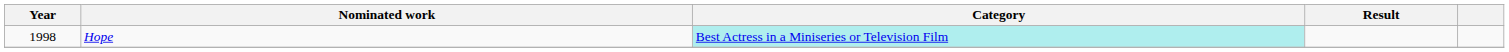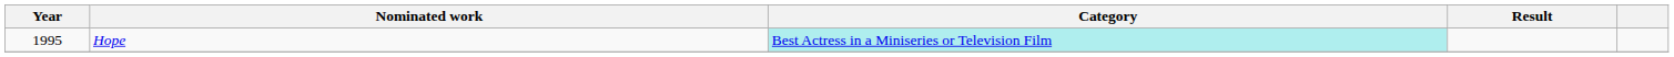Hope | Year: 1998 -> 1995
